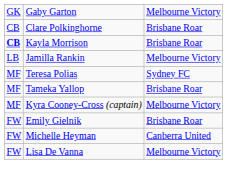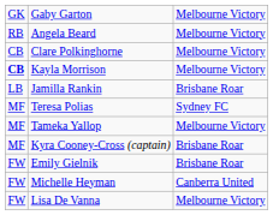+ row: RB | Angela Beard | Melbourne Victory
Clare Polkinghorne | column 3: Brisbane Roar -> Melbourne Victory
Kayla Morrison | column 3: Brisbane Roar -> Melbourne Victory
Jamilla Rankin | column 3: Melbourne Victory -> Brisbane Roar
Tameka Yallop | column 3: Brisbane Roar -> Melbourne Victory
Kyra Cooney-Cross (captain) | column 3: Melbourne Victory -> Brisbane Roar
